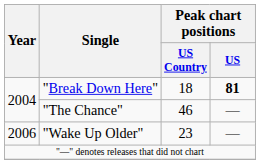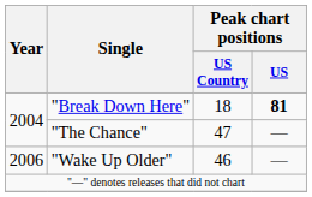"The Chance" | Peak chart positions / US Country: 46 -> 47
"Wake Up Older" | Peak chart positions / US Country: 23 -> 46
